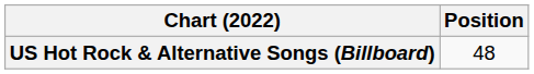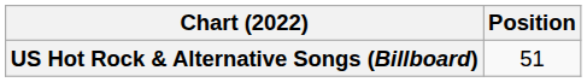US Hot Rock & Alternative Songs (Billboard) | Position: 48 -> 51
